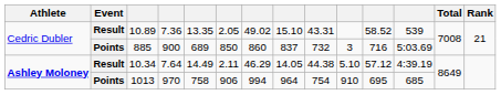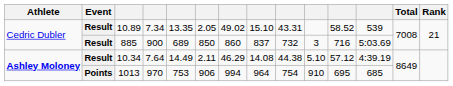10.89 | column 4: 7.36 -> 7.34
885 | Event: Points -> Result
10.34 | column 8: 14.05 -> 14.08
1013 | column 5: 758 -> 753
